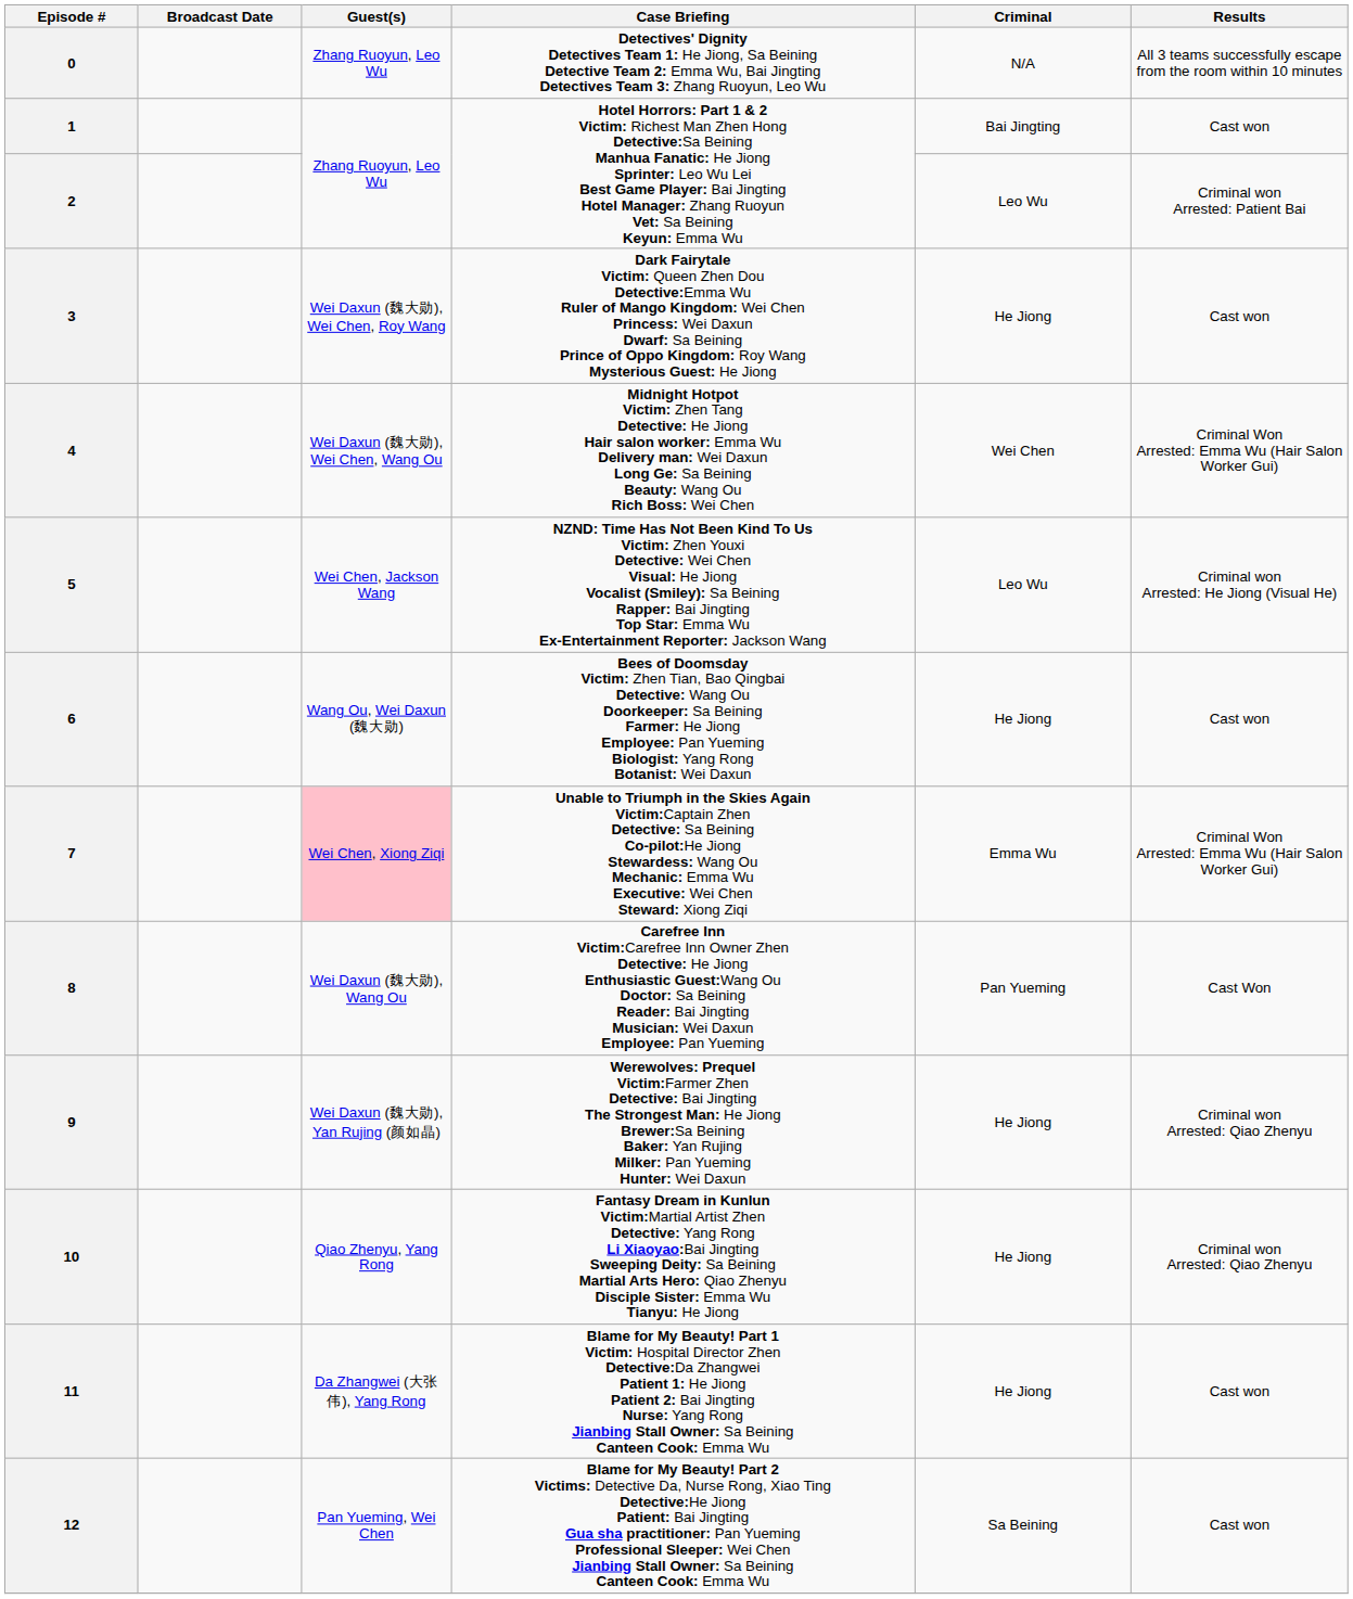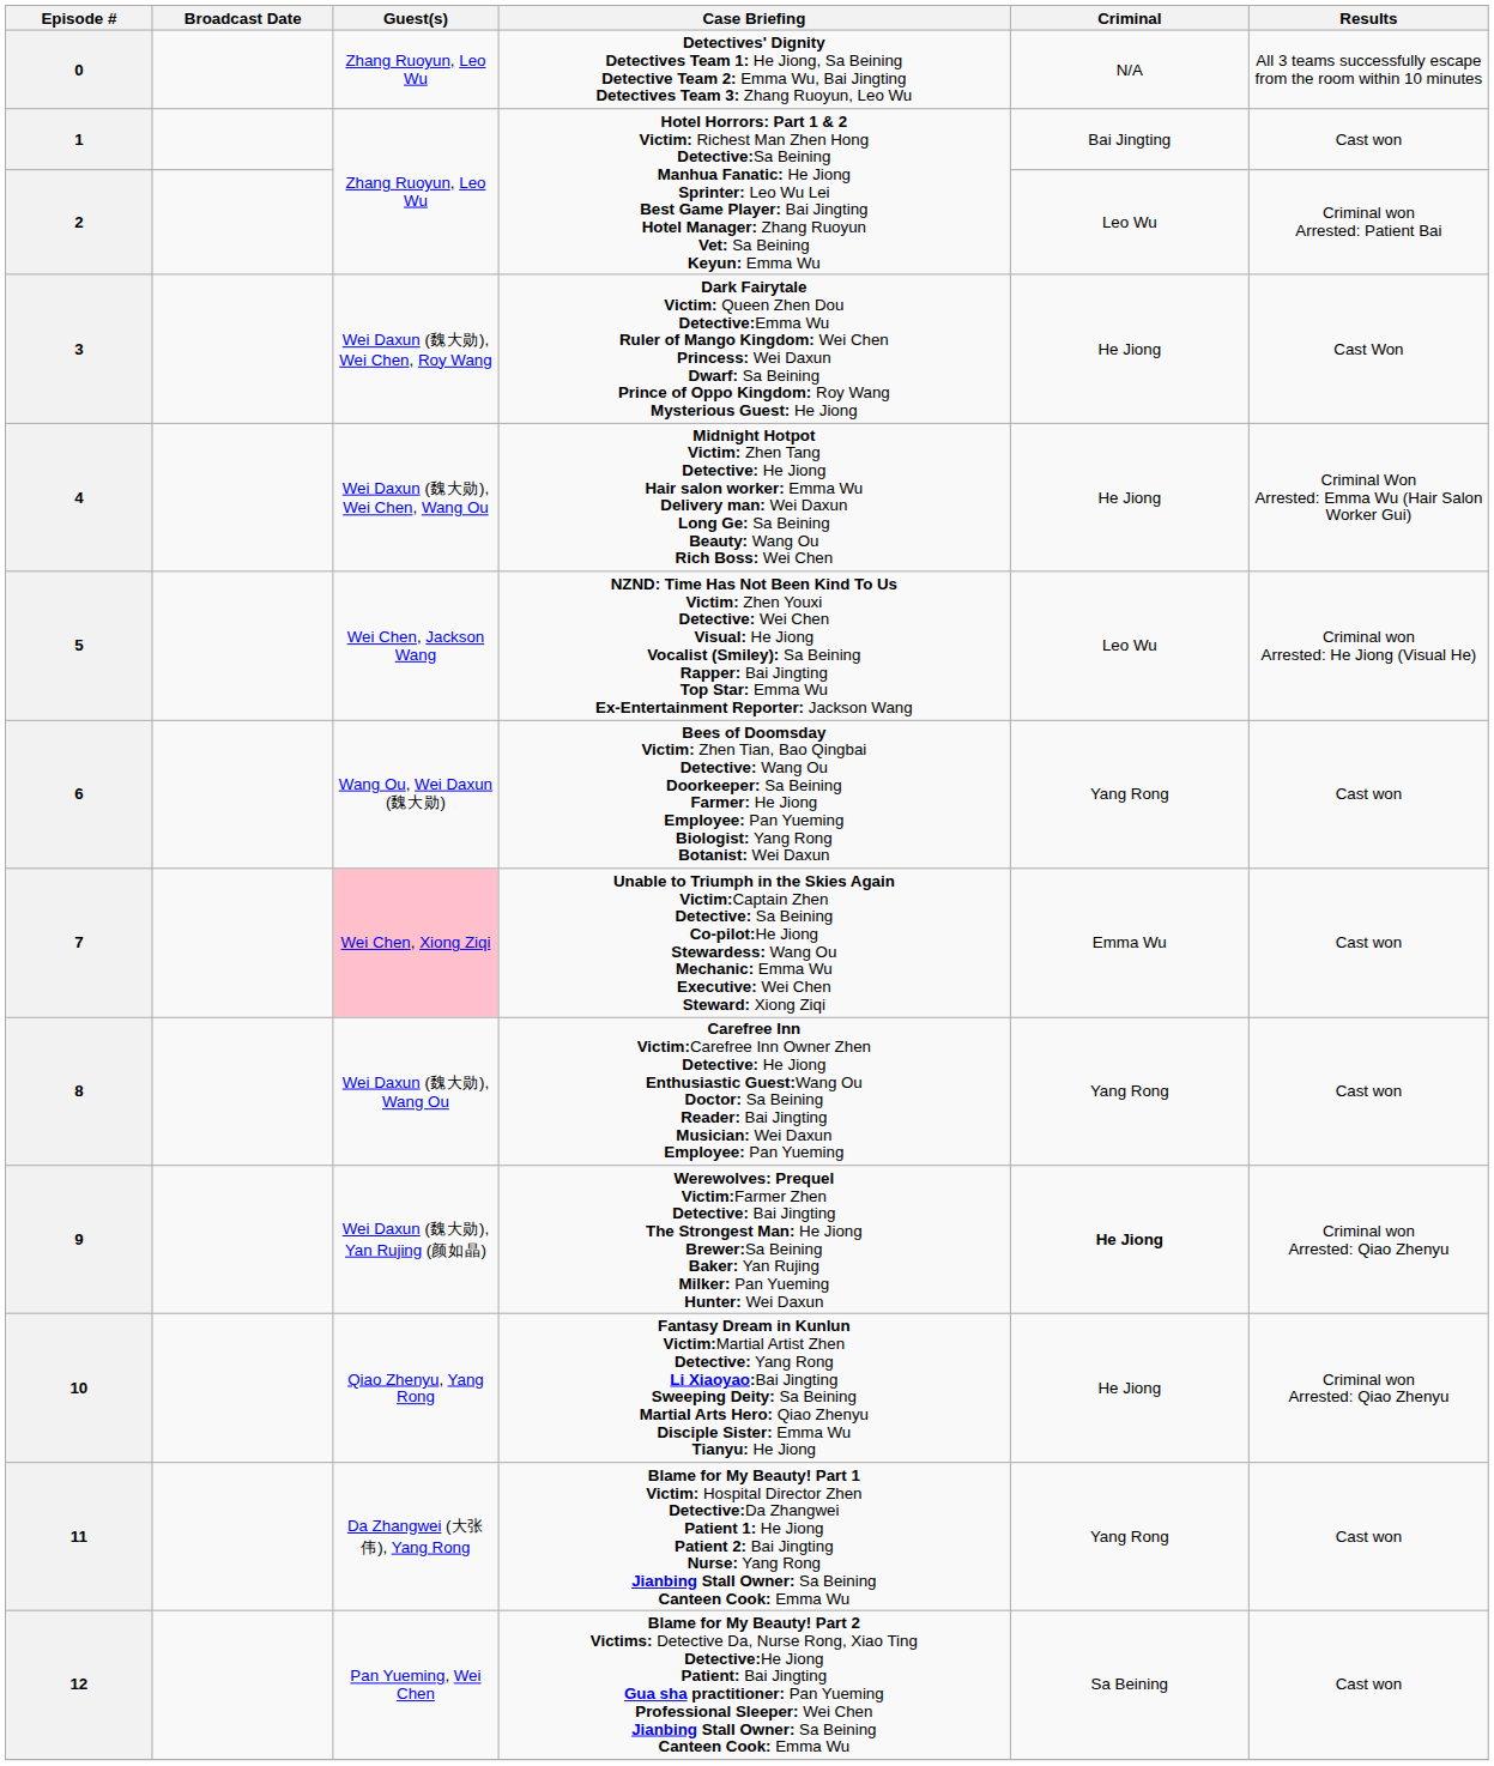3 | Results: Cast won -> Cast Won
4 | Criminal: Wei Chen -> He Jiong
6 | Criminal: He Jiong -> Yang Rong
7 | Results: Criminal Won Arrested: Emma Wu (Hair Salon Worker Gui) -> Cast won
8 | Criminal: Pan Yueming -> Yang Rong
8 | Results: Cast Won -> Cast won
9 | Criminal: normal -> bold
11 | Criminal: He Jiong -> Yang Rong
